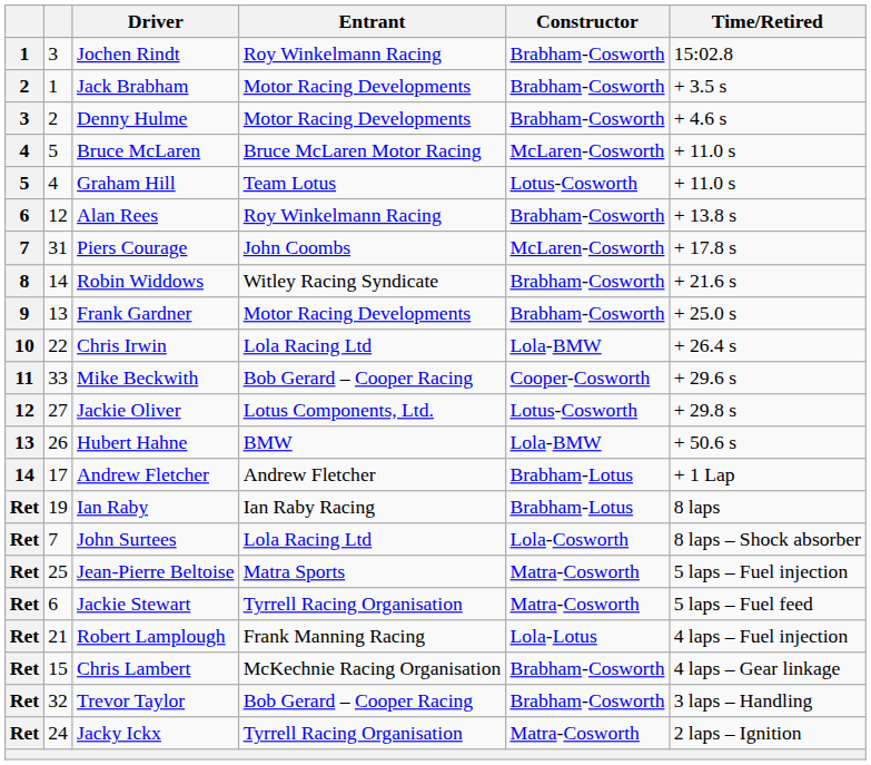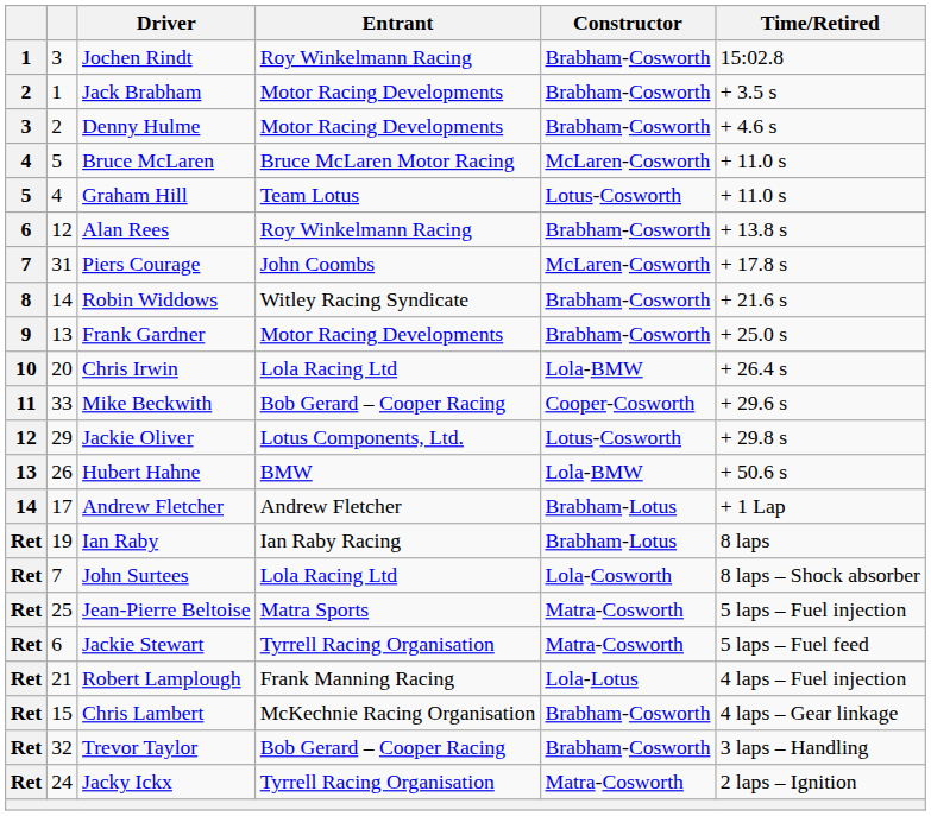Chris Irwin | column 2: 22 -> 20
Jackie Oliver | column 2: 27 -> 29
